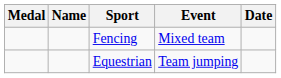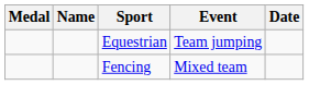rows swapped: Equestrian <-> Fencing
